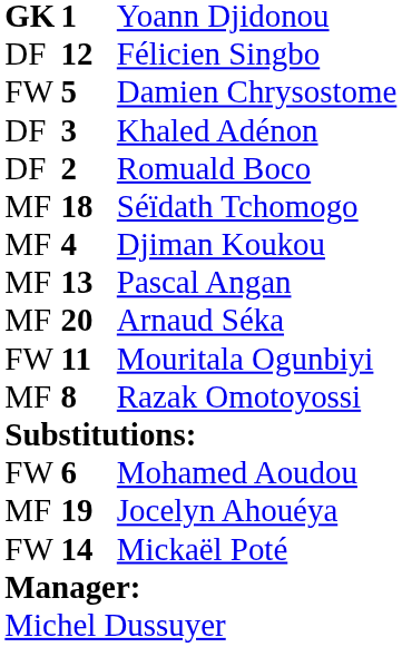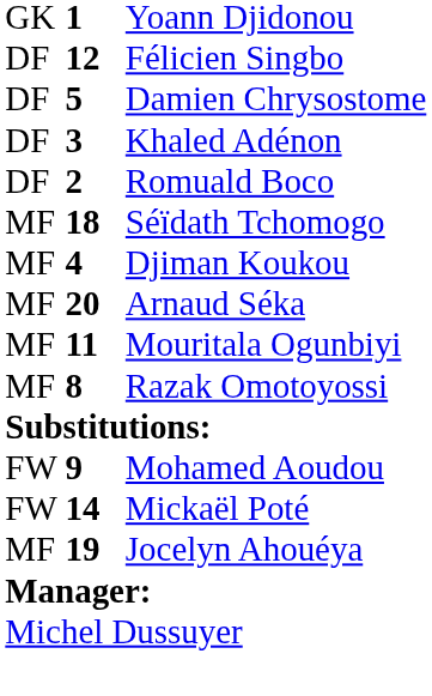Yoann Djidonou | column 1: bold -> normal
Damien Chrysostome | column 1: FW -> DF
- row: MF | 13 | Pascal Angan
Mouritala Ogunbiyi | column 1: FW -> MF
Mohamed Aoudou | column 2: 6 -> 9
rows swapped: Mickaël Poté <-> Jocelyn Ahouéya
